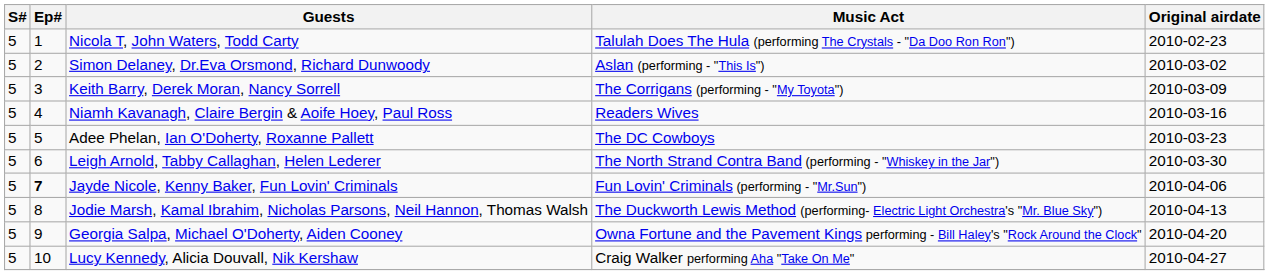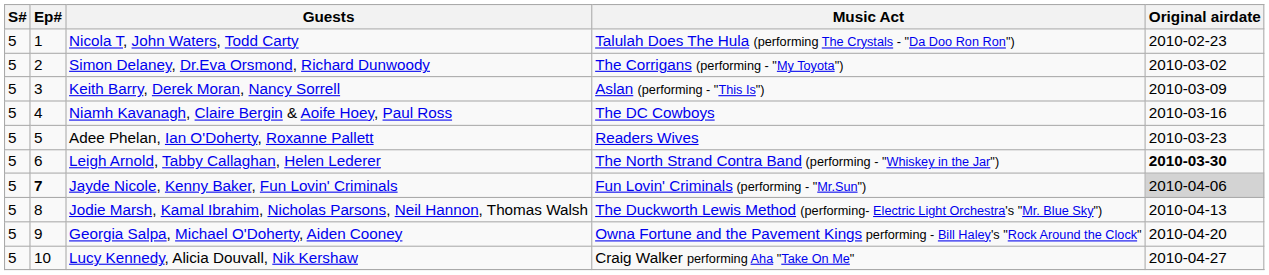Simon Delaney, Dr.Eva Orsmond, Richard Dunwoody | Music Act: Aslan (performing - "This Is") -> The Corrigans (performing - "My Toyota")
Keith Barry, Derek Moran, Nancy Sorrell | Music Act: The Corrigans (performing - "My Toyota") -> Aslan (performing - "This Is")
Niamh Kavanagh, Claire Bergin & Aoife Hoey, Paul Ross | Music Act: Readers Wives -> The DC Cowboys
Adee Phelan, Ian O'Doherty, Roxanne Pallett | Music Act: The DC Cowboys -> Readers Wives
Leigh Arnold, Tabby Callaghan, Helen Lederer | Original airdate: normal -> bold
Jayde Nicole, Kenny Baker, Fun Lovin' Criminals | Original airdate: no background -> lightgrey background
